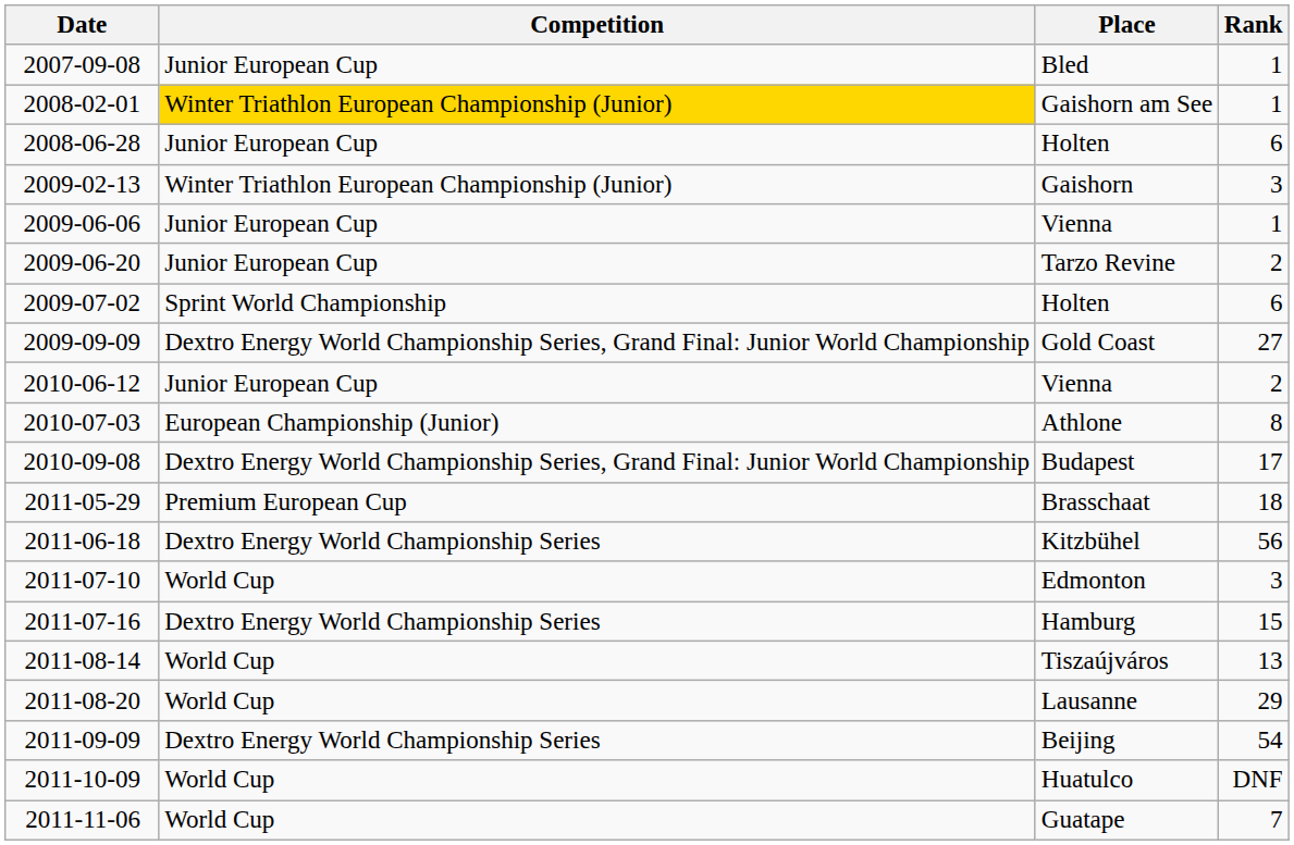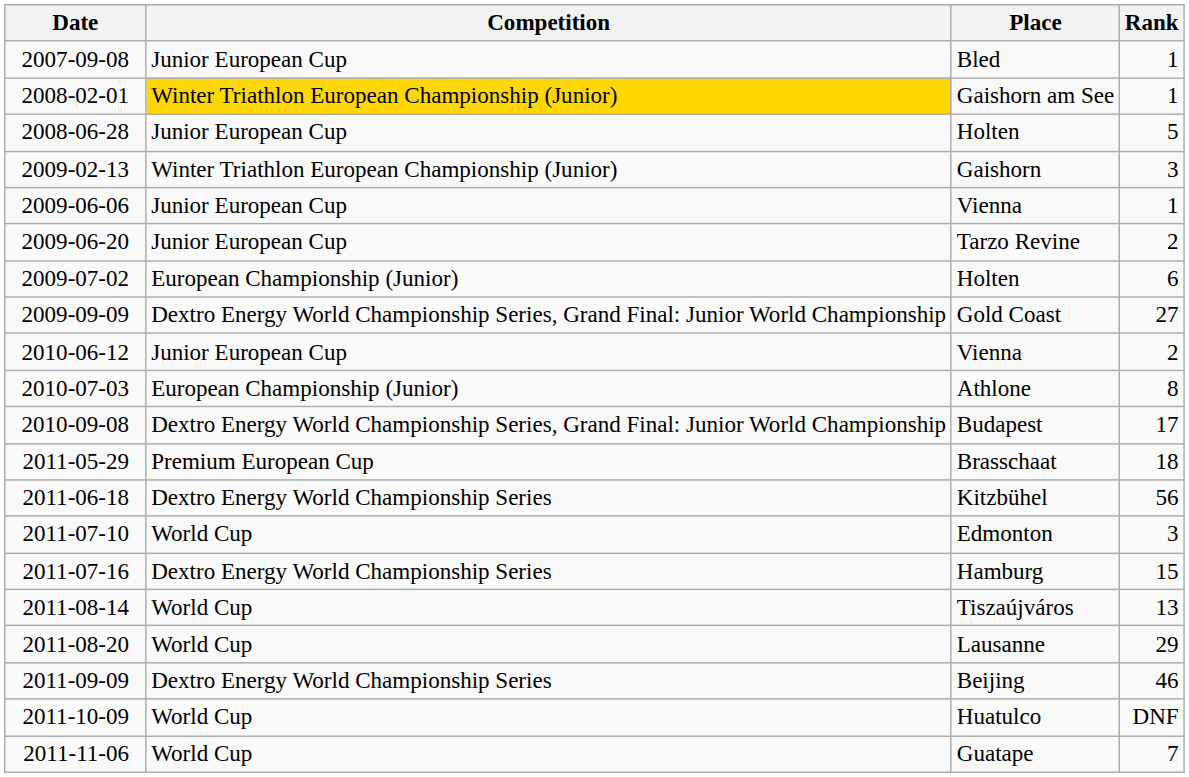2008-06-28 / Holten | Rank: 6 -> 5
2009-07-02 / Holten | Competition: Sprint World Championship -> European Championship (Junior)
Beijing | Rank: 54 -> 46
